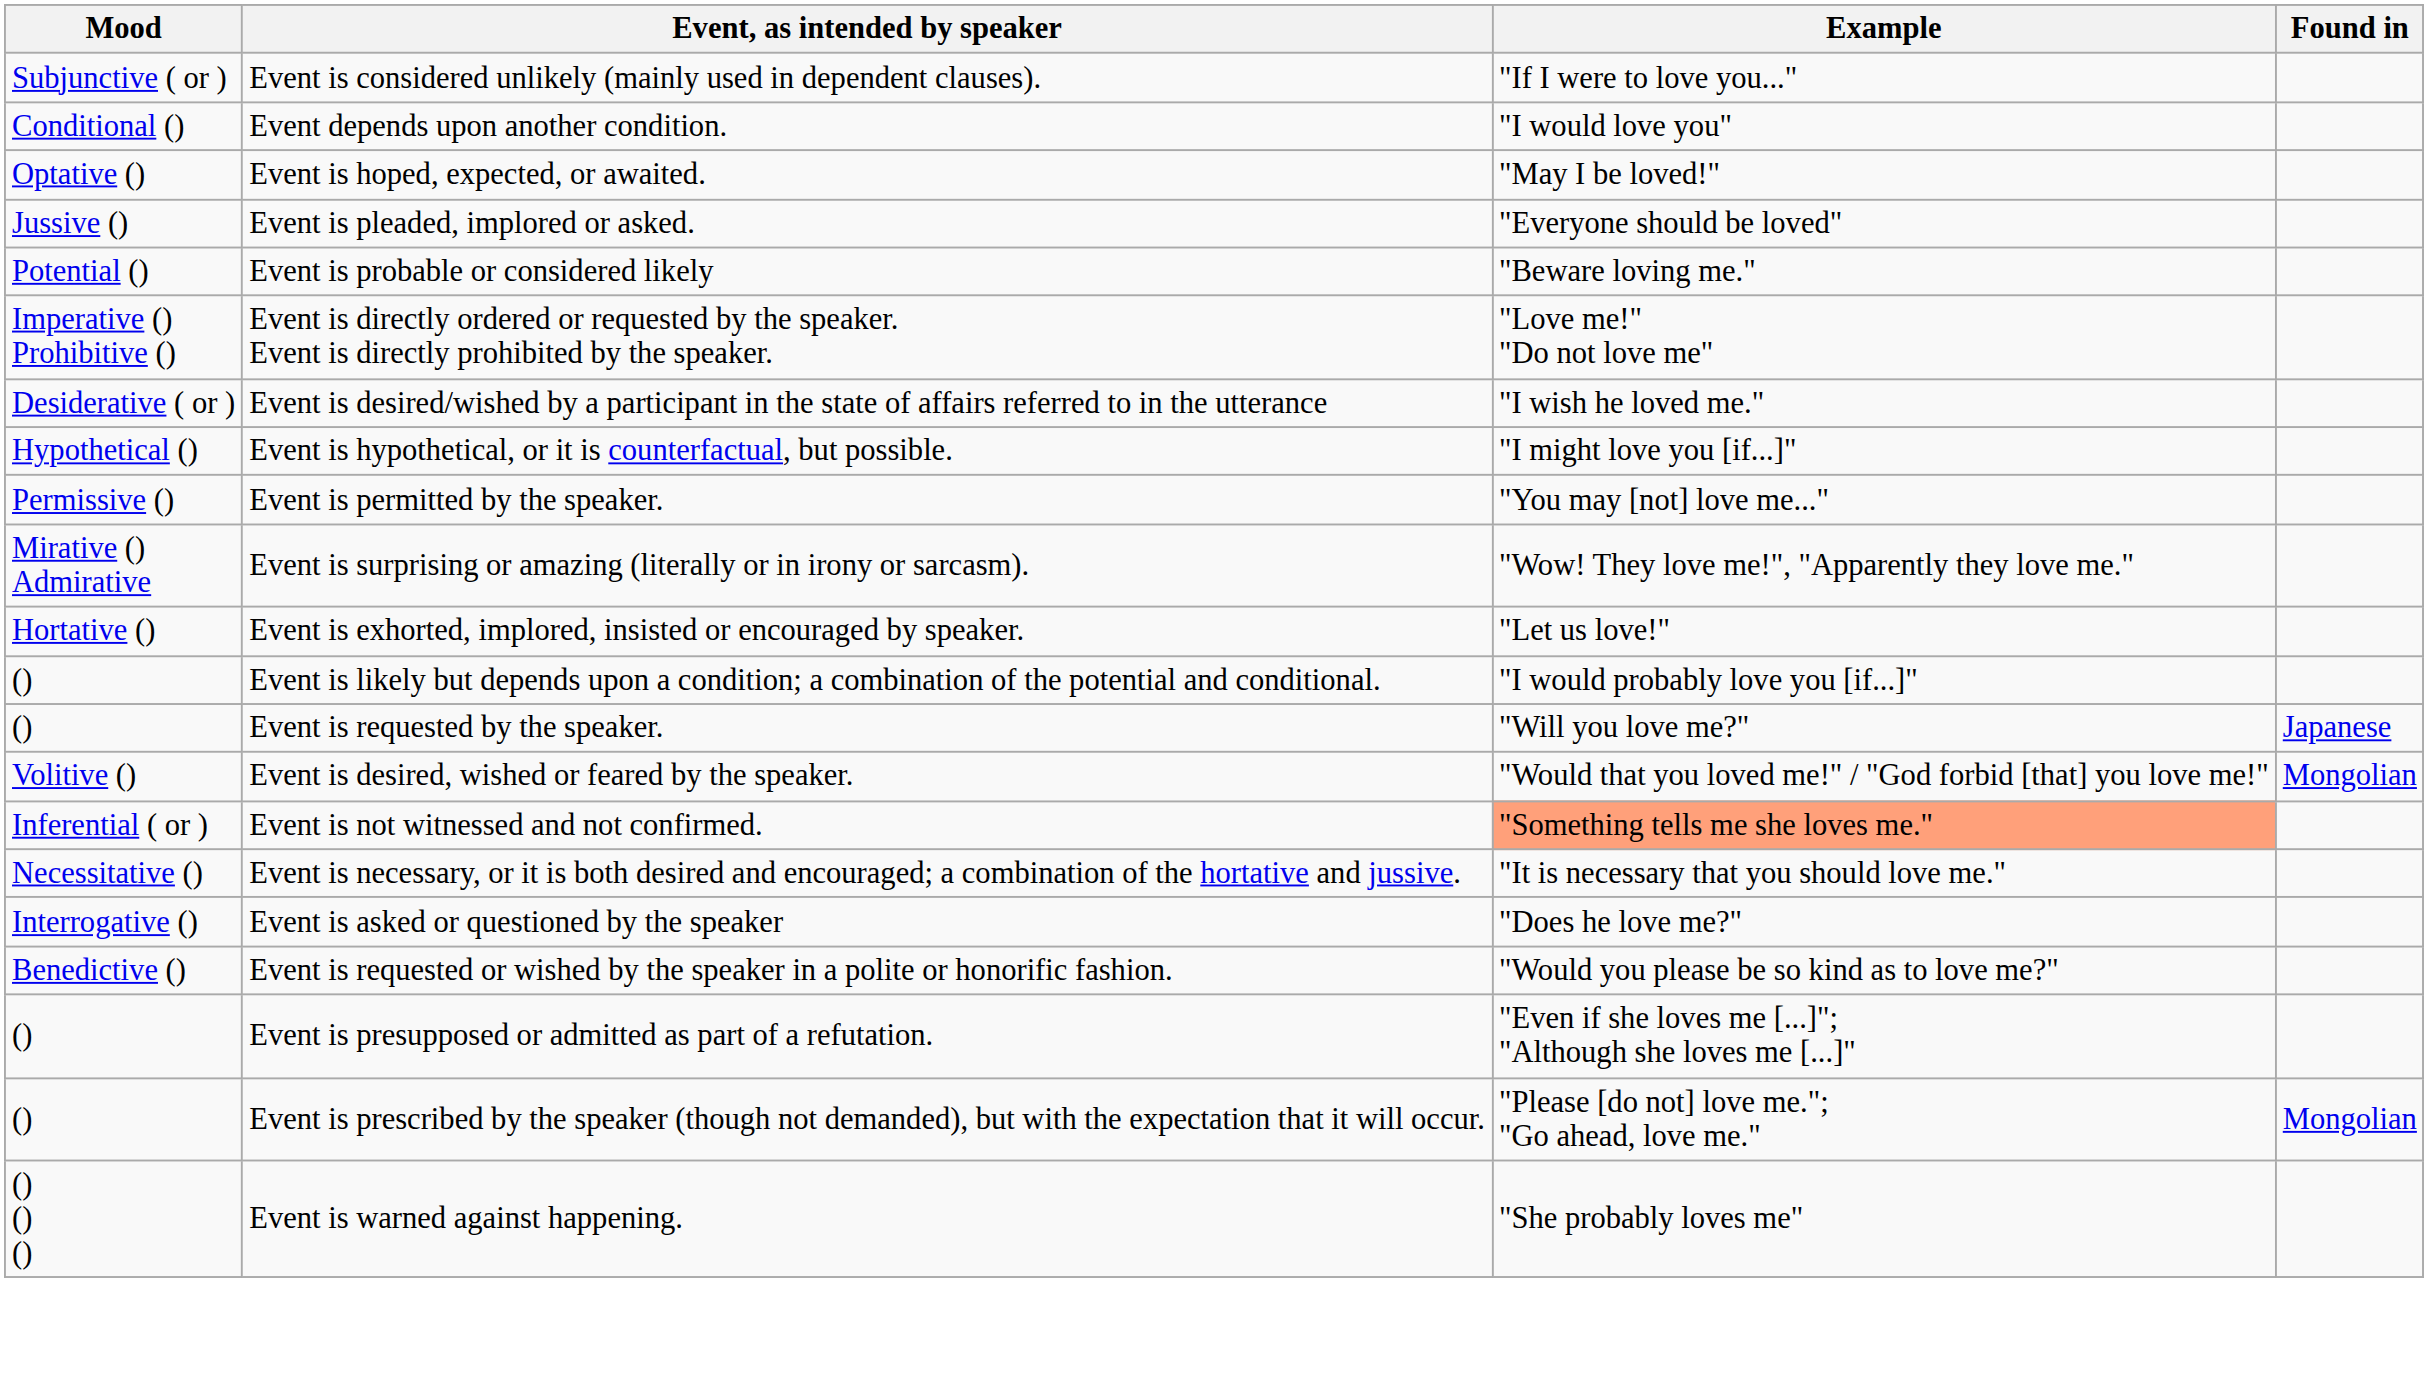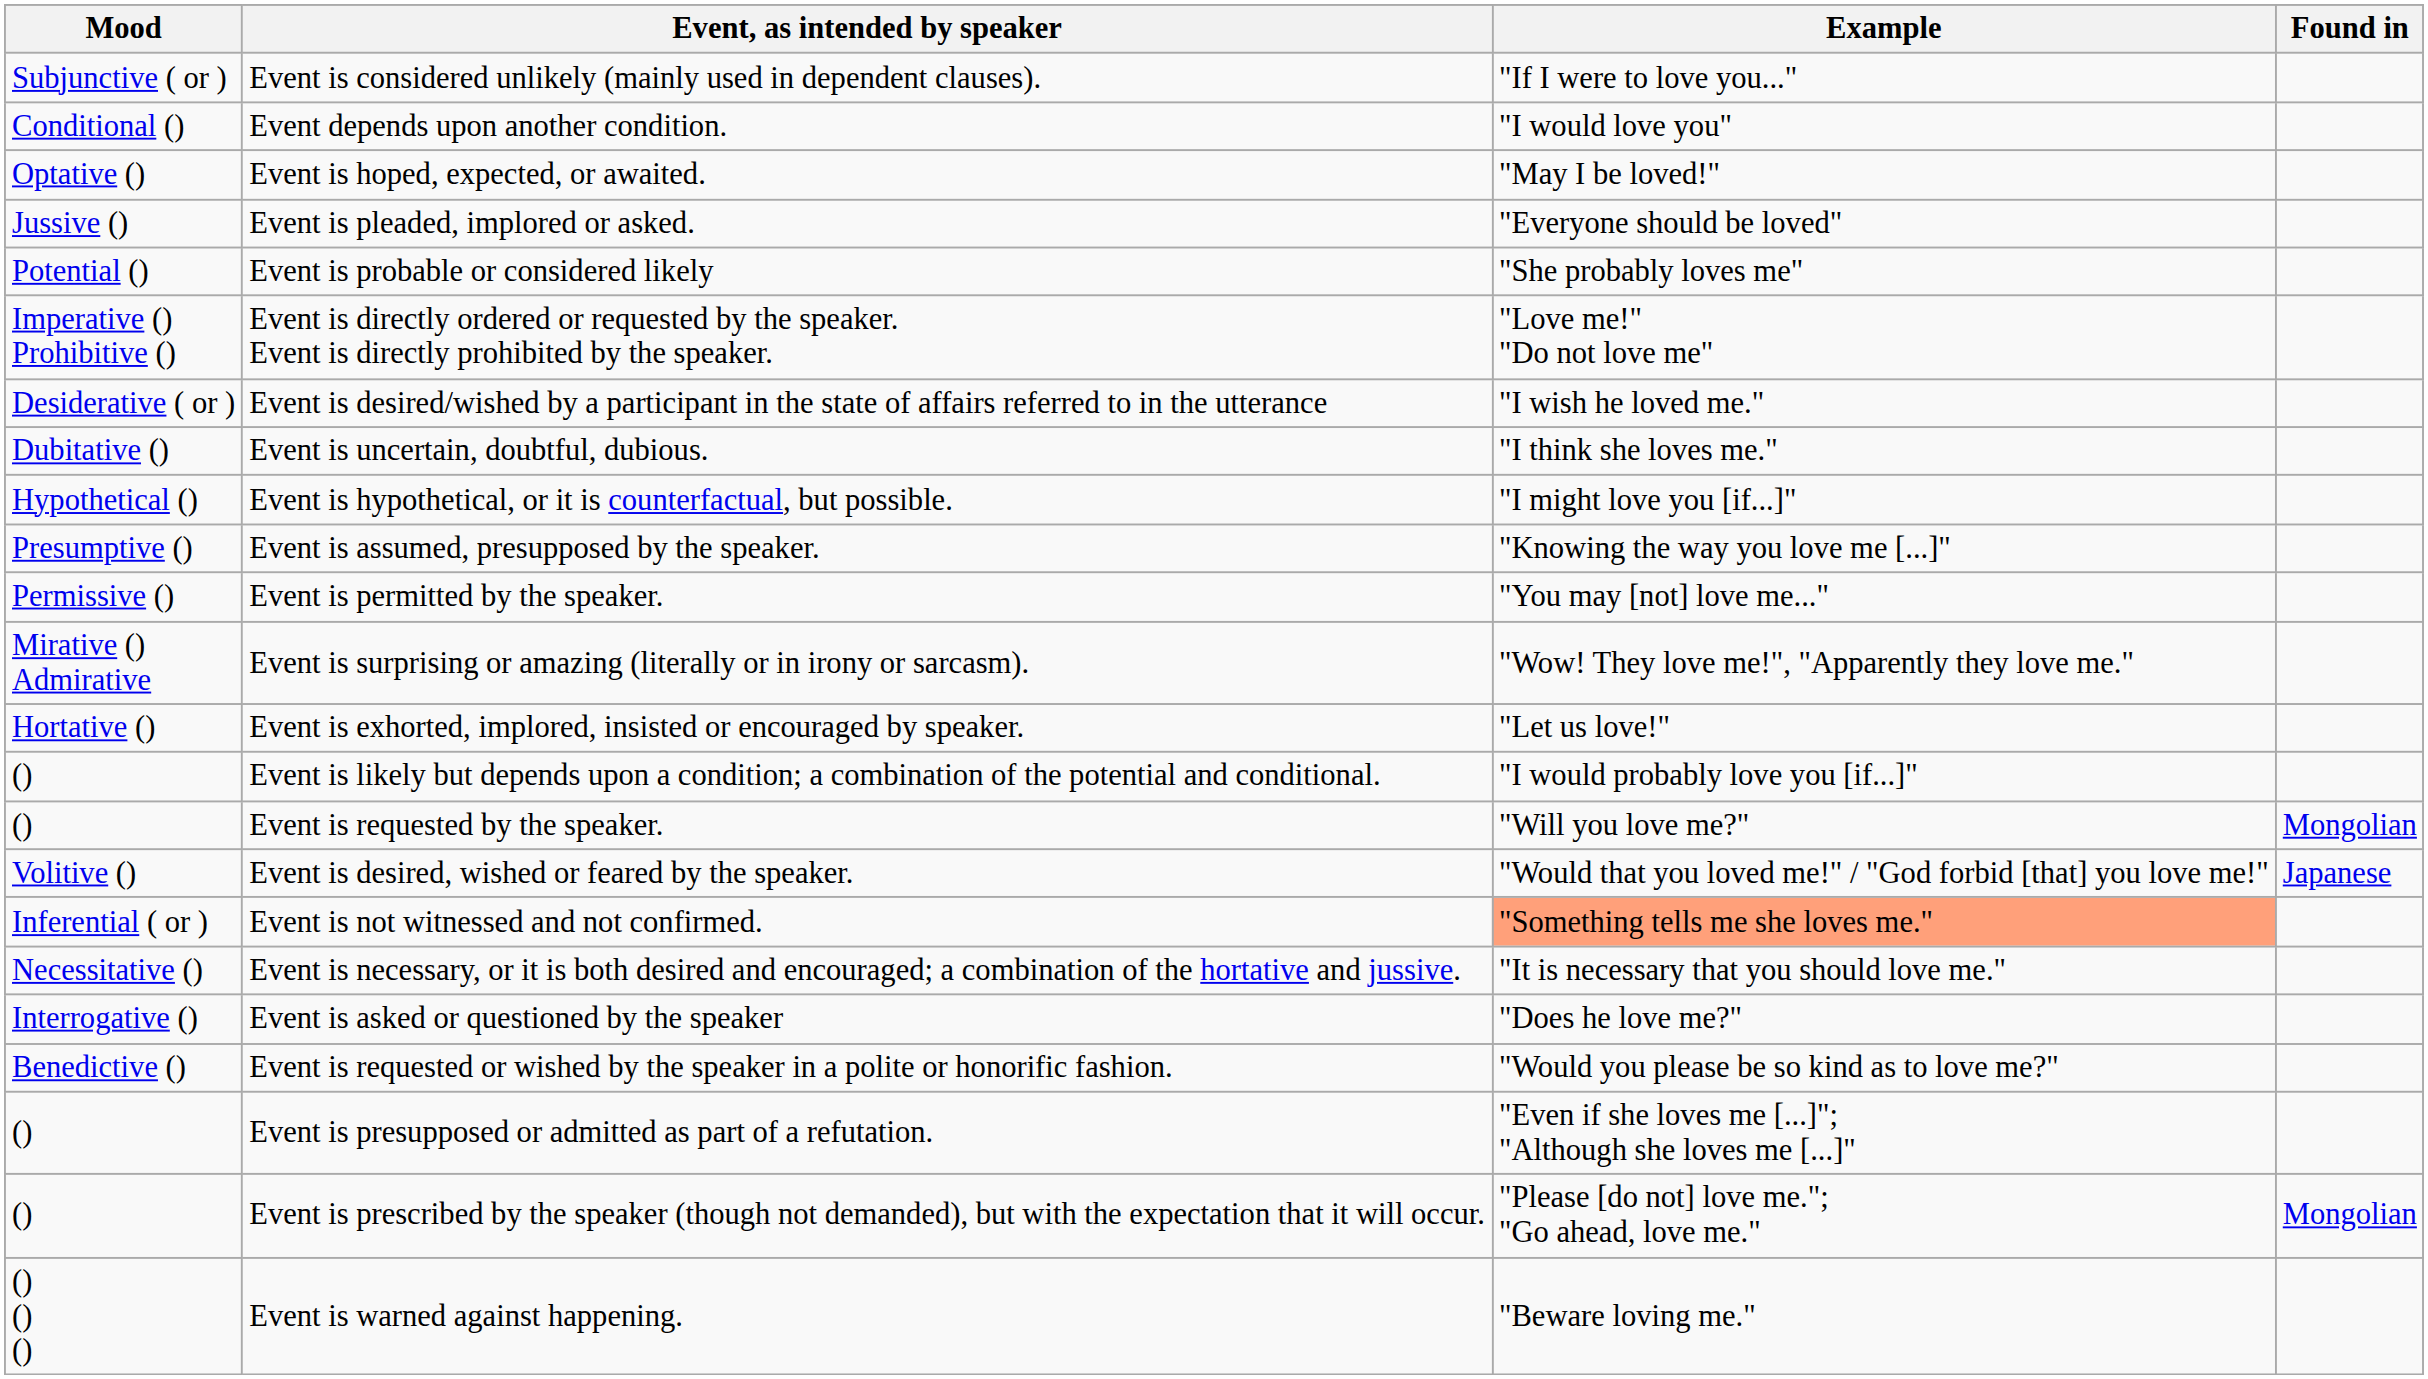Event is probable or considered likely | Example: "Beware loving me." -> "She probably loves me"
+ row: Dubitative () | Event is uncertain, doubtful, dubious. | "I think she loves me."
+ row: Presumptive () | Event is assumed, presupposed by the speaker. | "Knowing the way you love me [...]"
Event is requested by the speaker. | Found in: Japanese -> Mongolian
Event is desired, wished or feared by the speaker. | Found in: Mongolian -> Japanese
Event is warned against happening. | Example: "She probably loves me" -> "Beware loving me."
